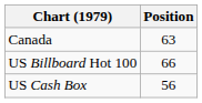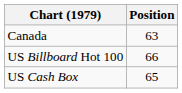US Cash Box | Position: 56 -> 65
